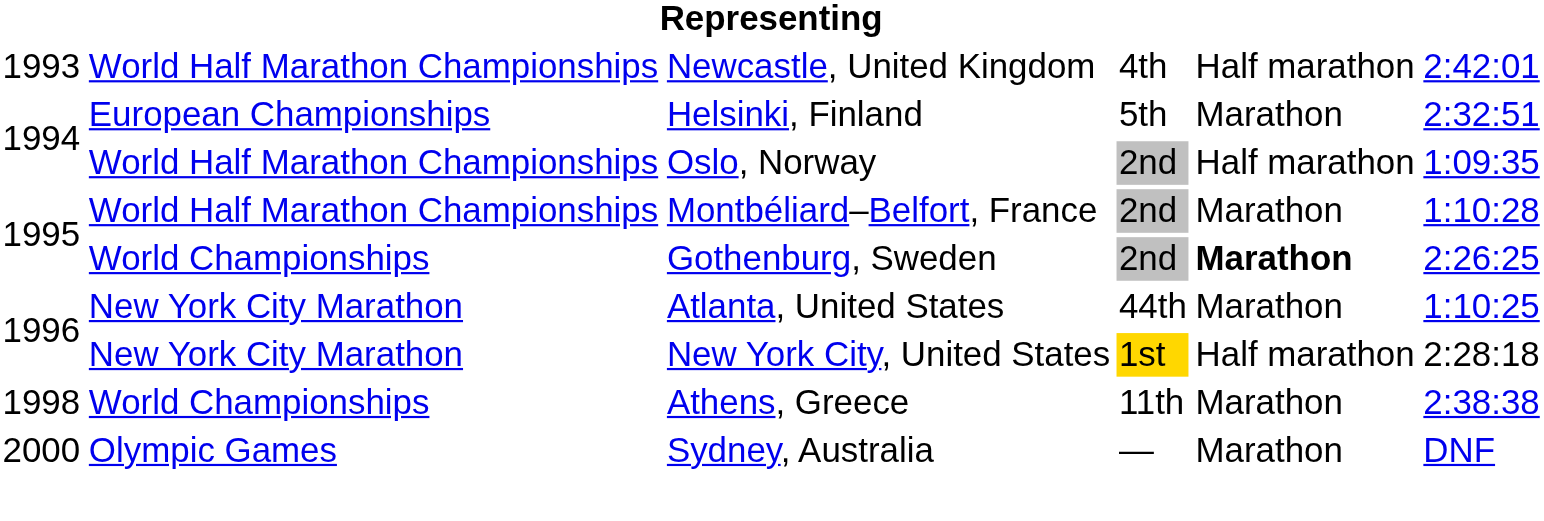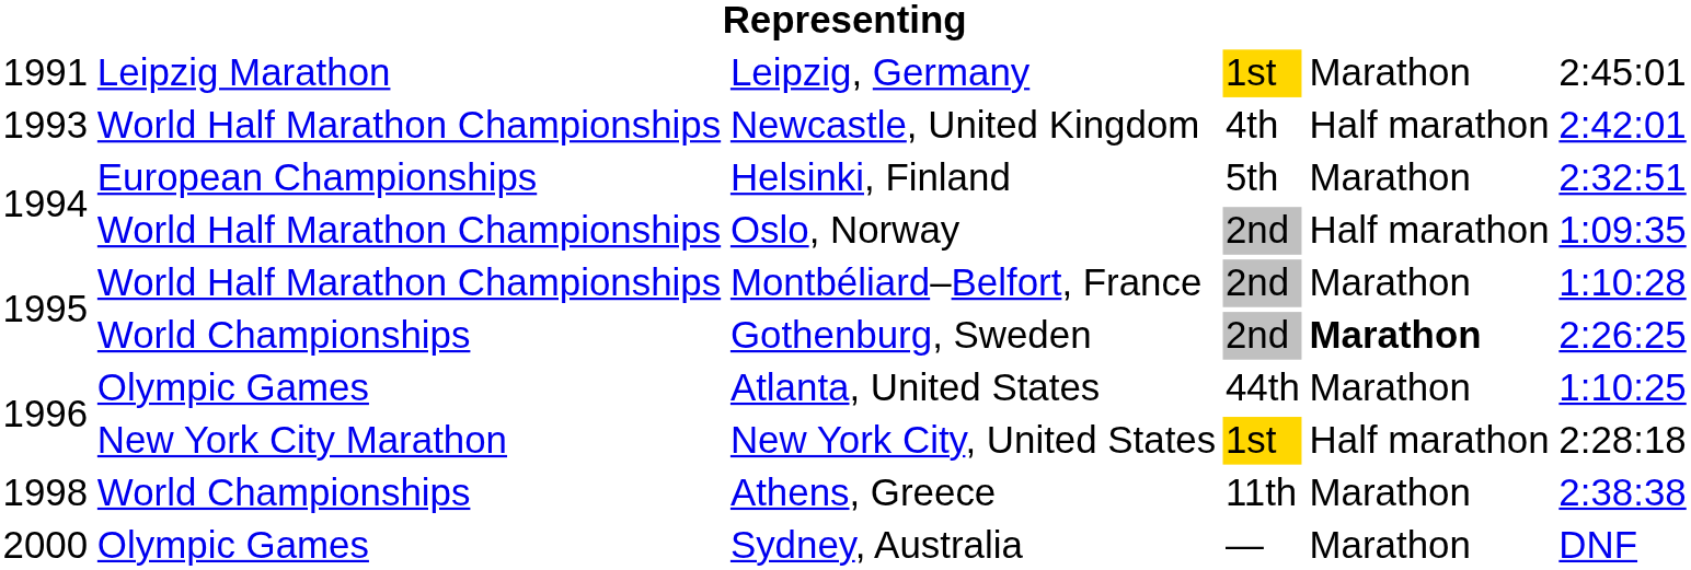+ row: 1991 | Leipzig Marathon | Leipzig, Germany | 1st | Marathon | 2:45:01
Atlanta, United States | column 2: New York City Marathon -> Olympic Games
